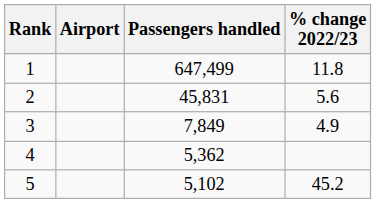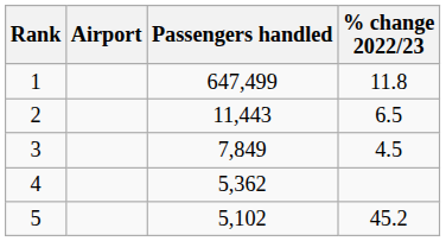2 | Passengers handled: 45,831 -> 11,443
2 | % change 2022/23: 5.6 -> 6.5
3 | % change 2022/23: 4.9 -> 4.5
